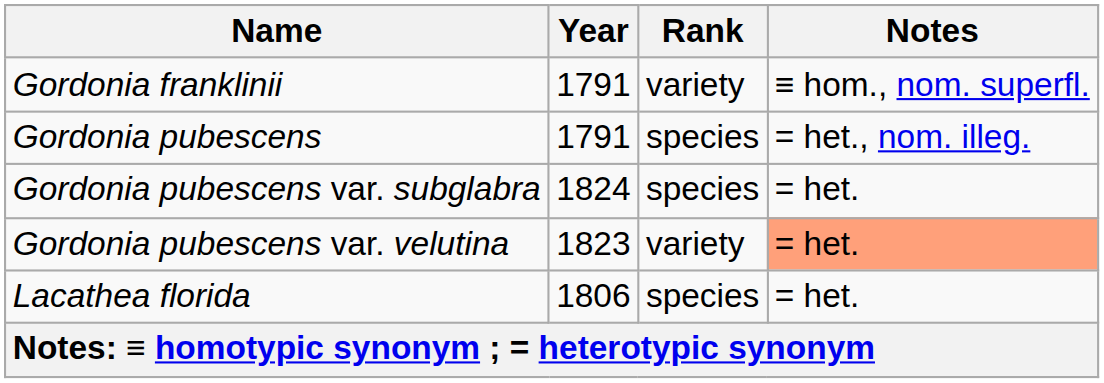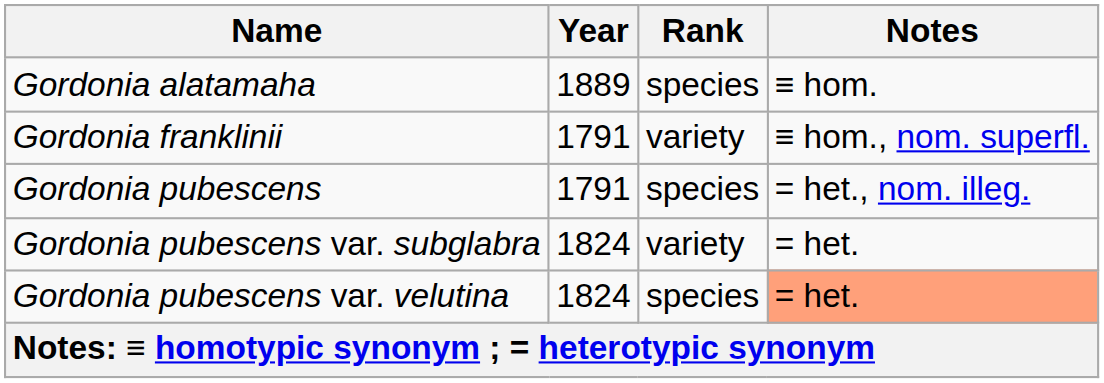+ row: Gordonia alatamaha | 1889 | species | ≡ hom.
Gordonia pubescens var. subglabra | Rank: species -> variety
Gordonia pubescens var. velutina | Year: 1823 -> 1824
Gordonia pubescens var. velutina | Rank: variety -> species
- row: Lacathea florida | 1806 | species | = het.
